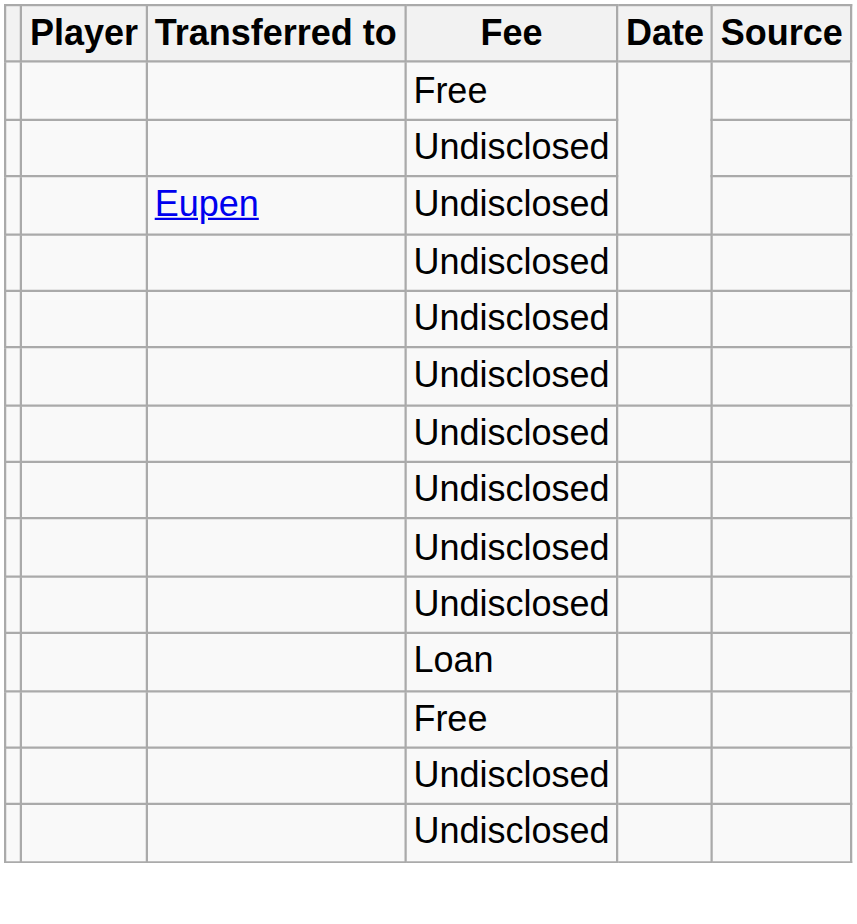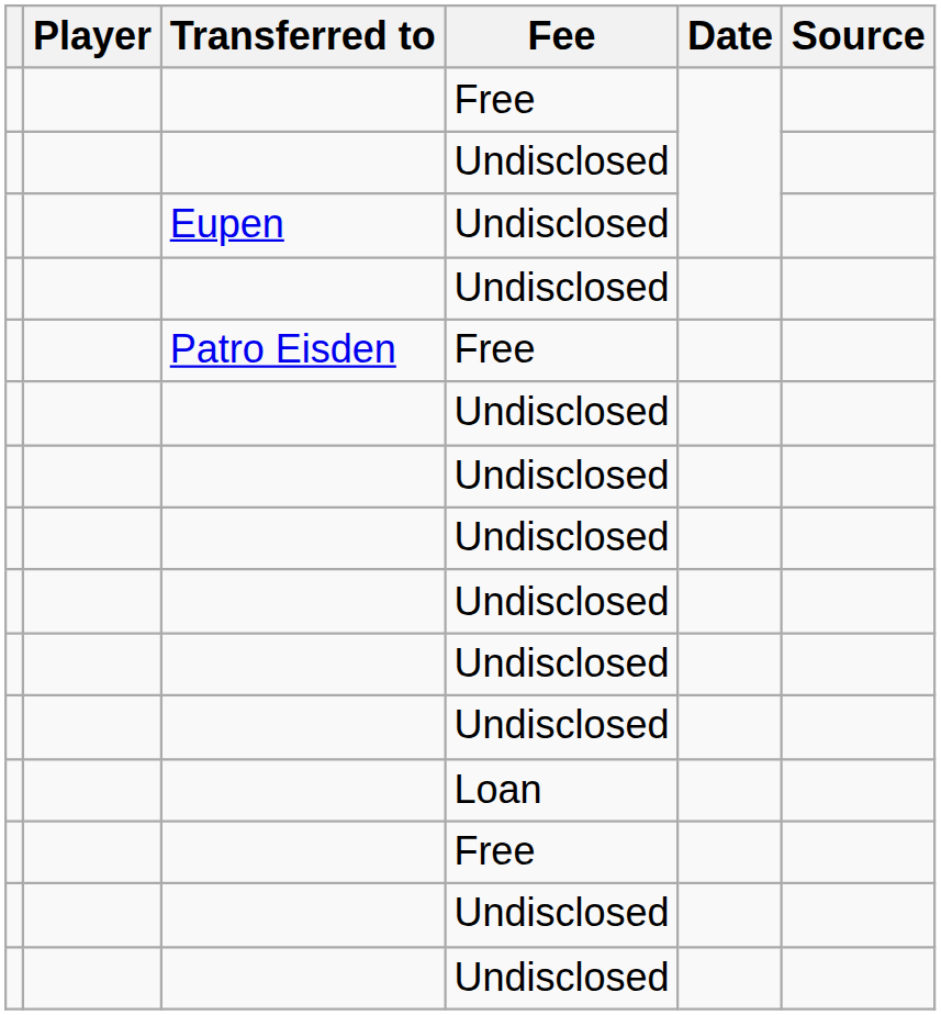+ row: Patro Eisden | Free
